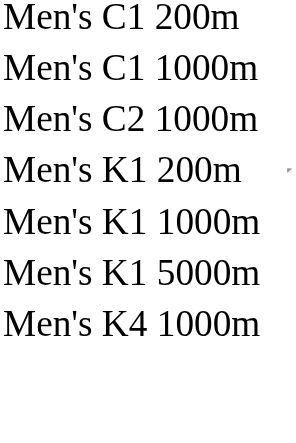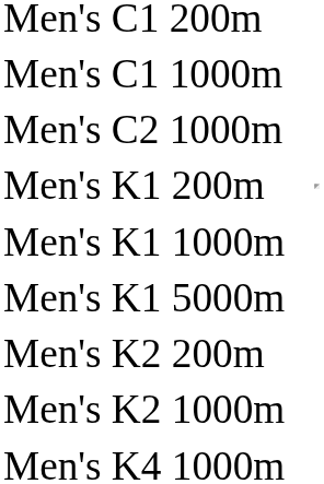+ row: Men's K2 200m
+ row: Men's K2 1000m
